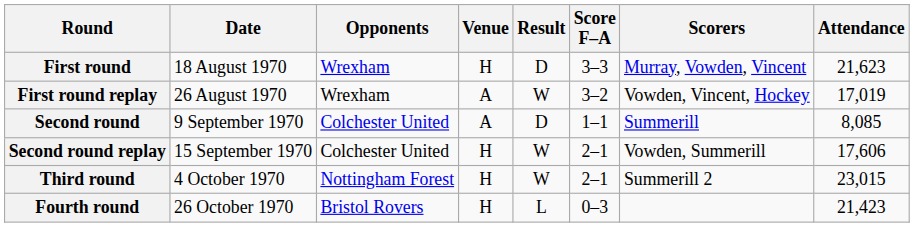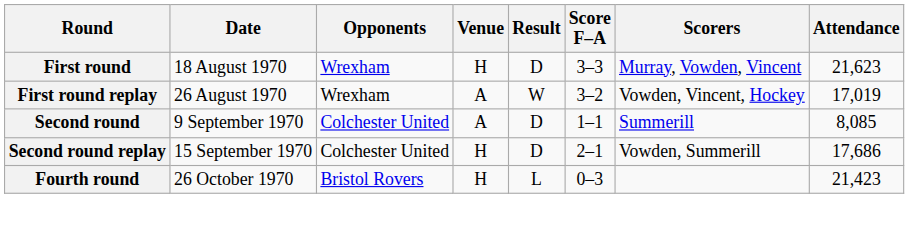Second round replay | Result: W -> D
Second round replay | Attendance: 17,606 -> 17,686
- row: Third round | 4 October 1970 | Nottingham Forest | H | W | 2–1 | Summerill 2 | 23,015
